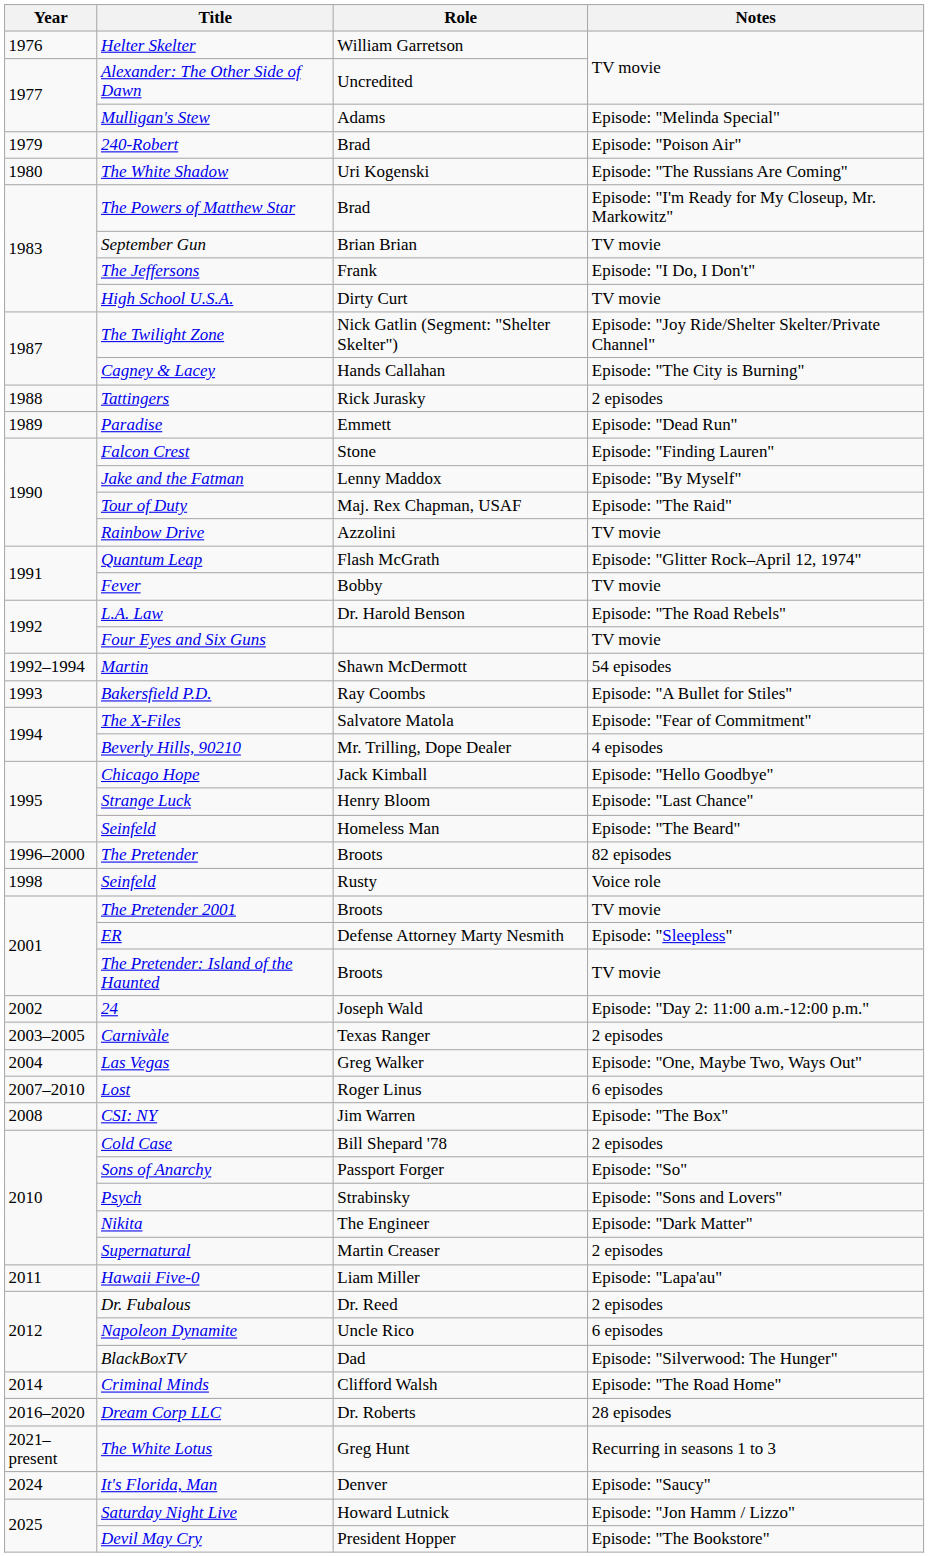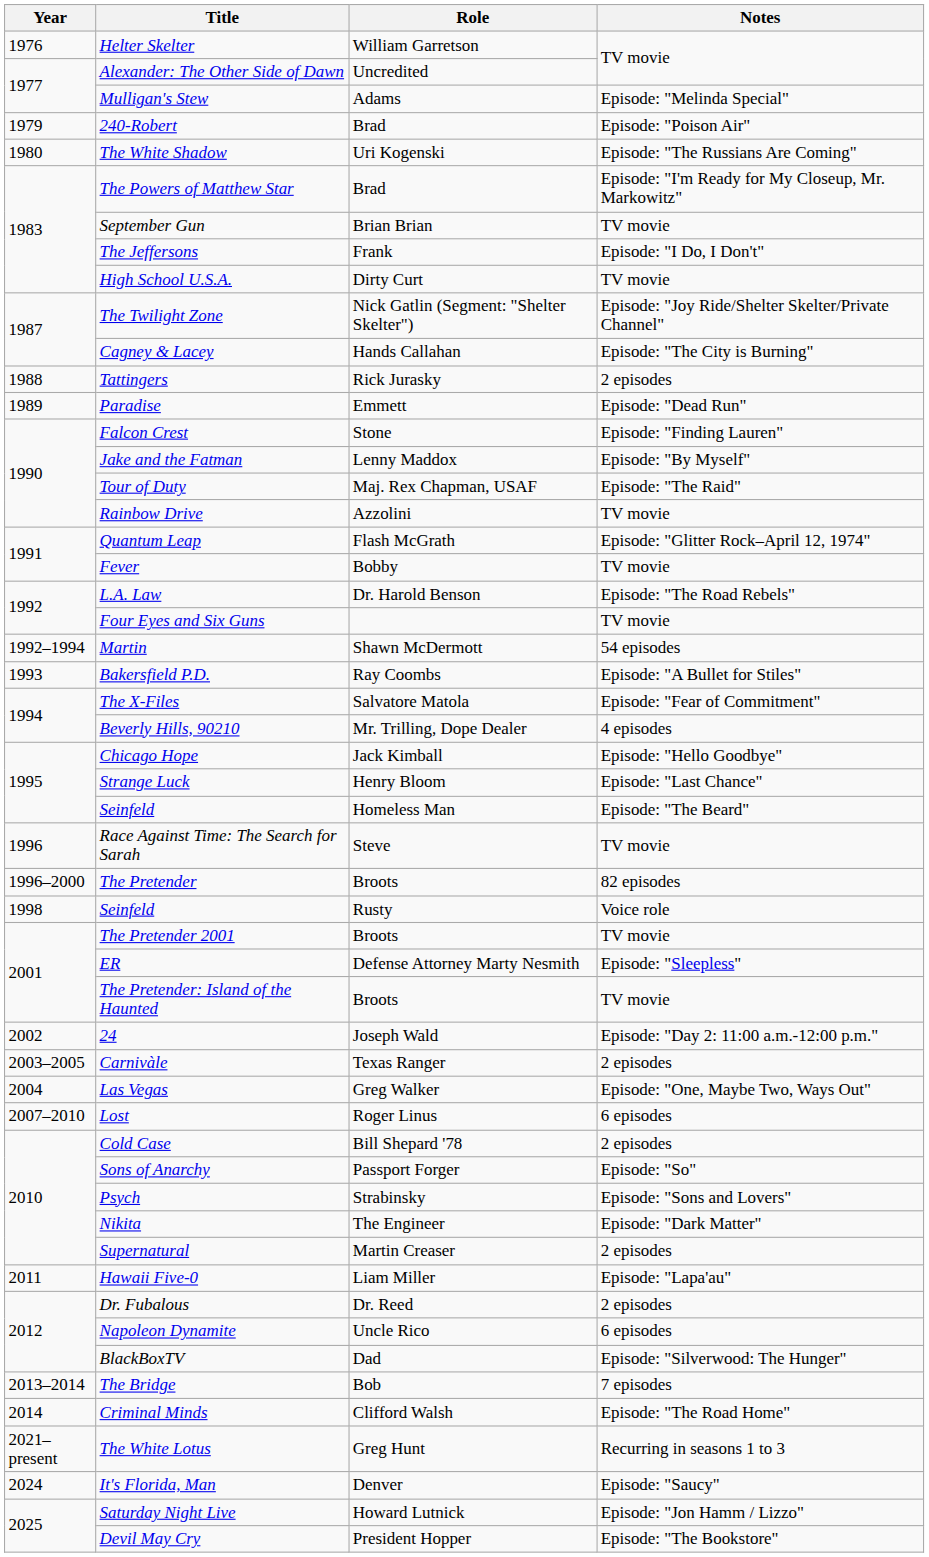+ row: 1996 | Race Against Time: The Search for Sarah | Steve | TV movie
- row: 2008 | CSI: NY | Jim Warren | Episode: "The Box"
+ row: 2013–2014 | The Bridge | Bob | 7 episodes
- row: 2016–2020 | Dream Corp LLC | Dr. Roberts | 28 episodes
